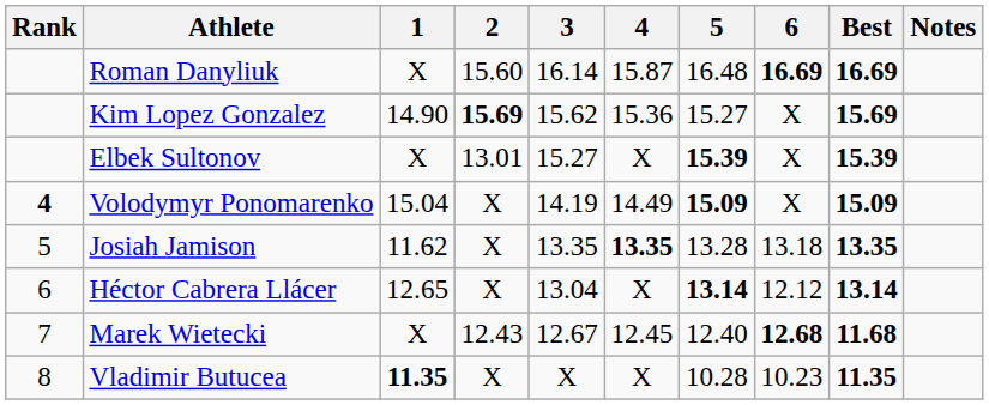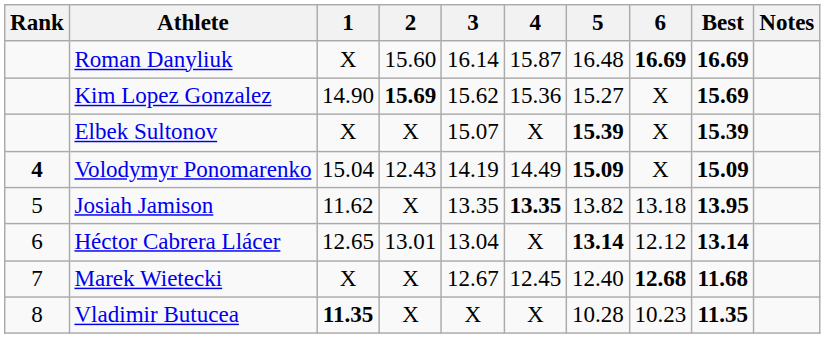Elbek Sultonov | 2: 13.01 -> X
Elbek Sultonov | 3: 15.27 -> 15.07
Volodymyr Ponomarenko | 2: X -> 12.43
Josiah Jamison | 5: 13.28 -> 13.82
Josiah Jamison | Best: 13.35 -> 13.95
Héctor Cabrera Llácer | 2: X -> 13.01
Marek Wietecki | 2: 12.43 -> X
